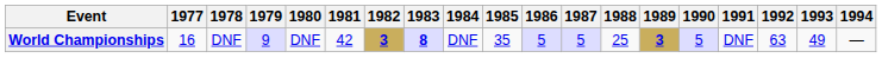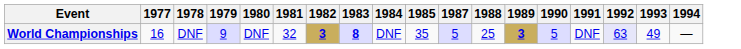- column: 1986 | 5
World Championships | 1981: 42 -> 32
World Championships | 1992: no background -> lavender background
